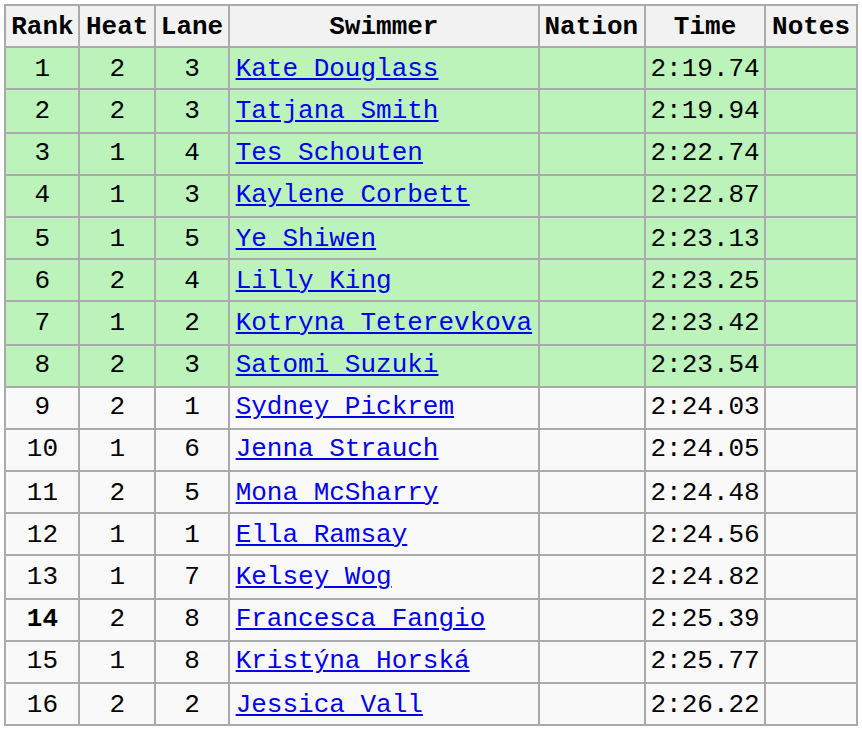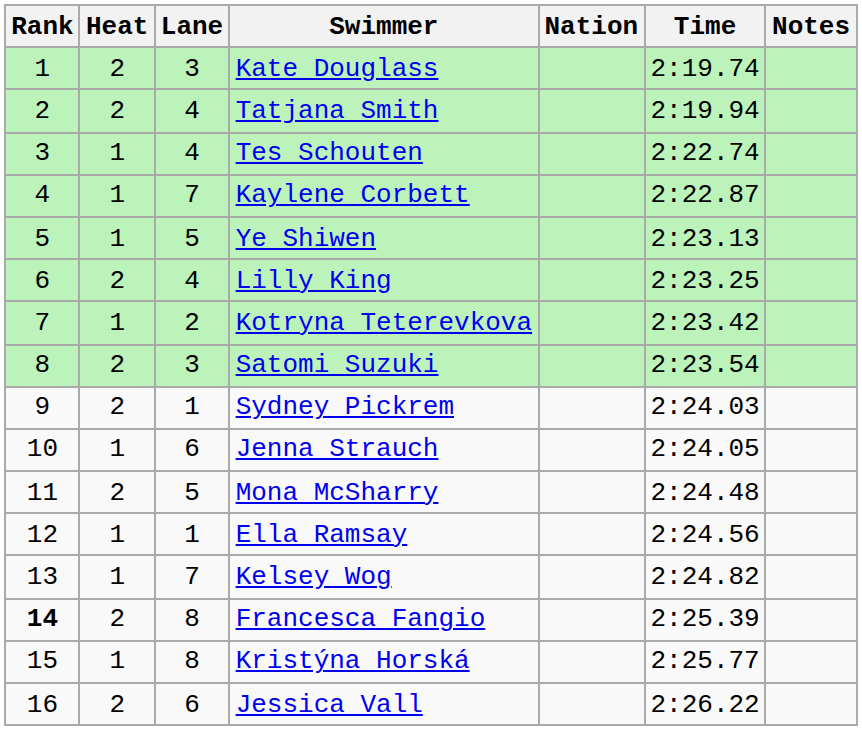Tatjana Smith | Lane: 3 -> 4
Kaylene Corbett | Lane: 3 -> 7
Jessica Vall | Lane: 2 -> 6
